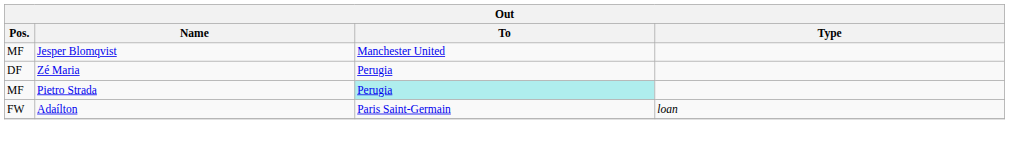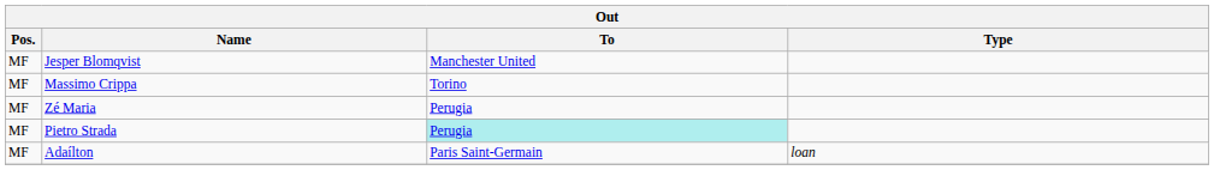+ row: MF | Massimo Crippa | Torino
Zé Maria | Pos.: DF -> MF
Adaílton | Pos.: FW -> MF
